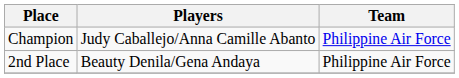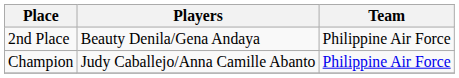rows swapped: Champion <-> 2nd Place
